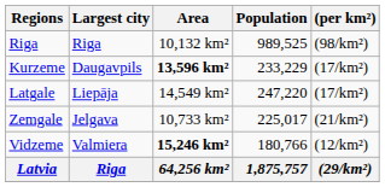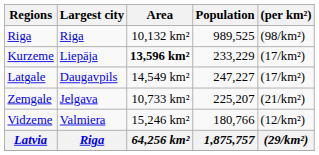Kurzeme | Largest city: Daugavpils -> Liepāja
Latgale | Largest city: Liepāja -> Daugavpils
Latgale | Population: 247,220 -> 247,227
Zemgale | Population: 225,017 -> 225,207
Vidzeme | Area: bold -> normal
